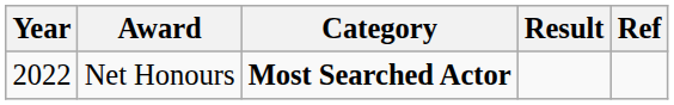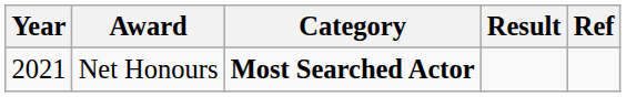Net Honours | Year: 2022 -> 2021
